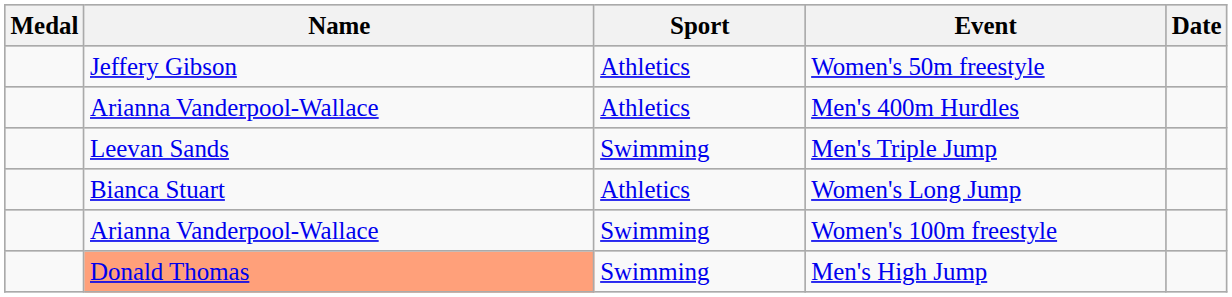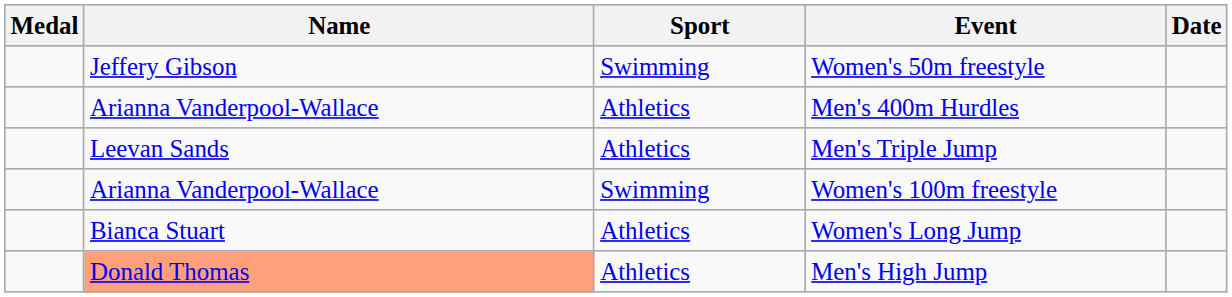Women's 50m freestyle | Sport: Athletics -> Swimming
Men's Triple Jump | Sport: Swimming -> Athletics
rows swapped: Women's Long Jump <-> Women's 100m freestyle
Men's High Jump | Sport: Swimming -> Athletics
